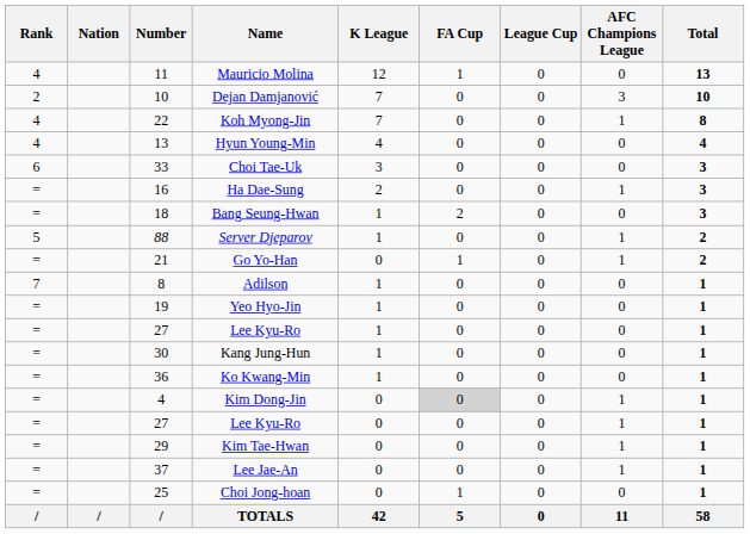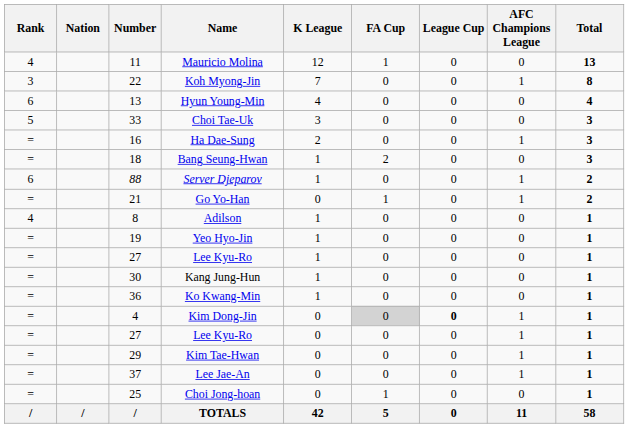- row: 2 | 10 | Dejan Damjanović | 7 | 0 | 0 | 3 | 10
Koh Myong-Jin | Rank: 4 -> 3
Hyun Young-Min | Rank: 4 -> 6
Choi Tae-Uk | Rank: 6 -> 5
Server Djeparov | Rank: 5 -> 6
Adilson | Rank: 7 -> 4
Kim Dong-Jin | League Cup: normal -> bold
